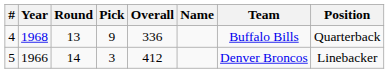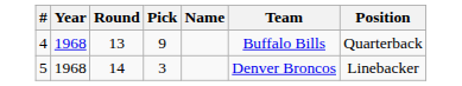- column: Overall | 336 | 412
5 | Year: 1966 -> 1968
